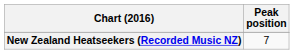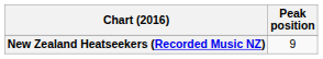New Zealand Heatseekers (Recorded Music NZ) | Peak position: 7 -> 9
